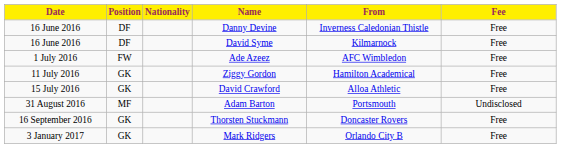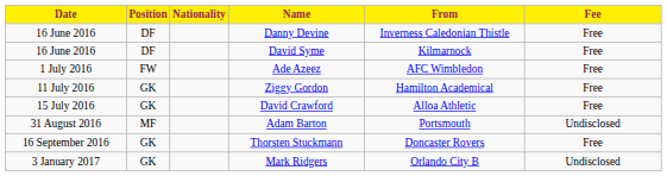Mark Ridgers | Fee: Free -> Undisclosed
